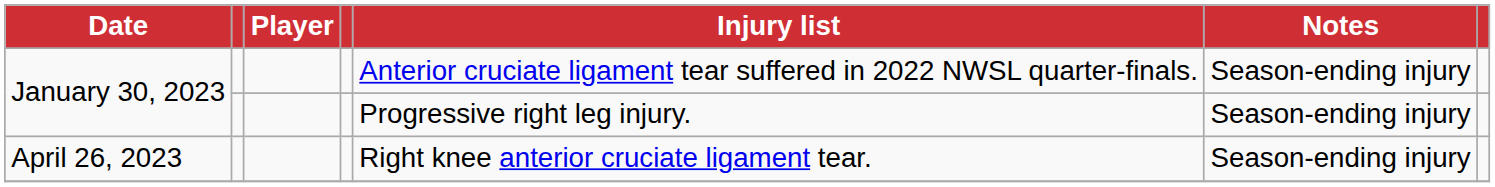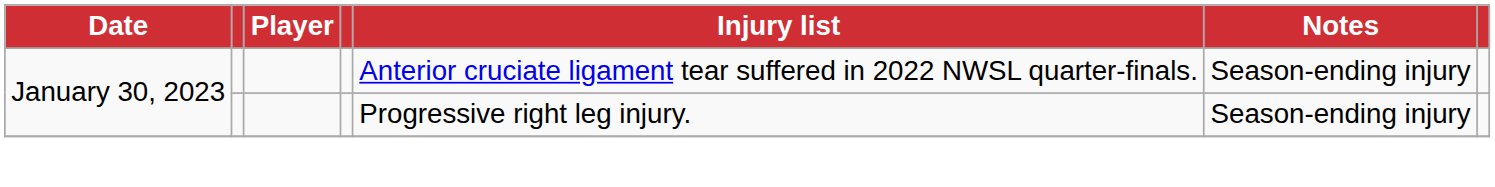- row: April 26, 2023 | Right knee anterior cruciate ligament tear. | Season-ending injury
